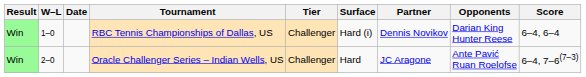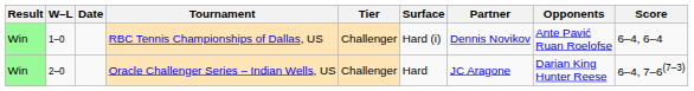RBC Tennis Championships of Dallas, US | Opponents: Darian King Hunter Reese -> Ante Pavić Ruan Roelofse
Oracle Challenger Series – Indian Wells, US | Opponents: Ante Pavić Ruan Roelofse -> Darian King Hunter Reese
